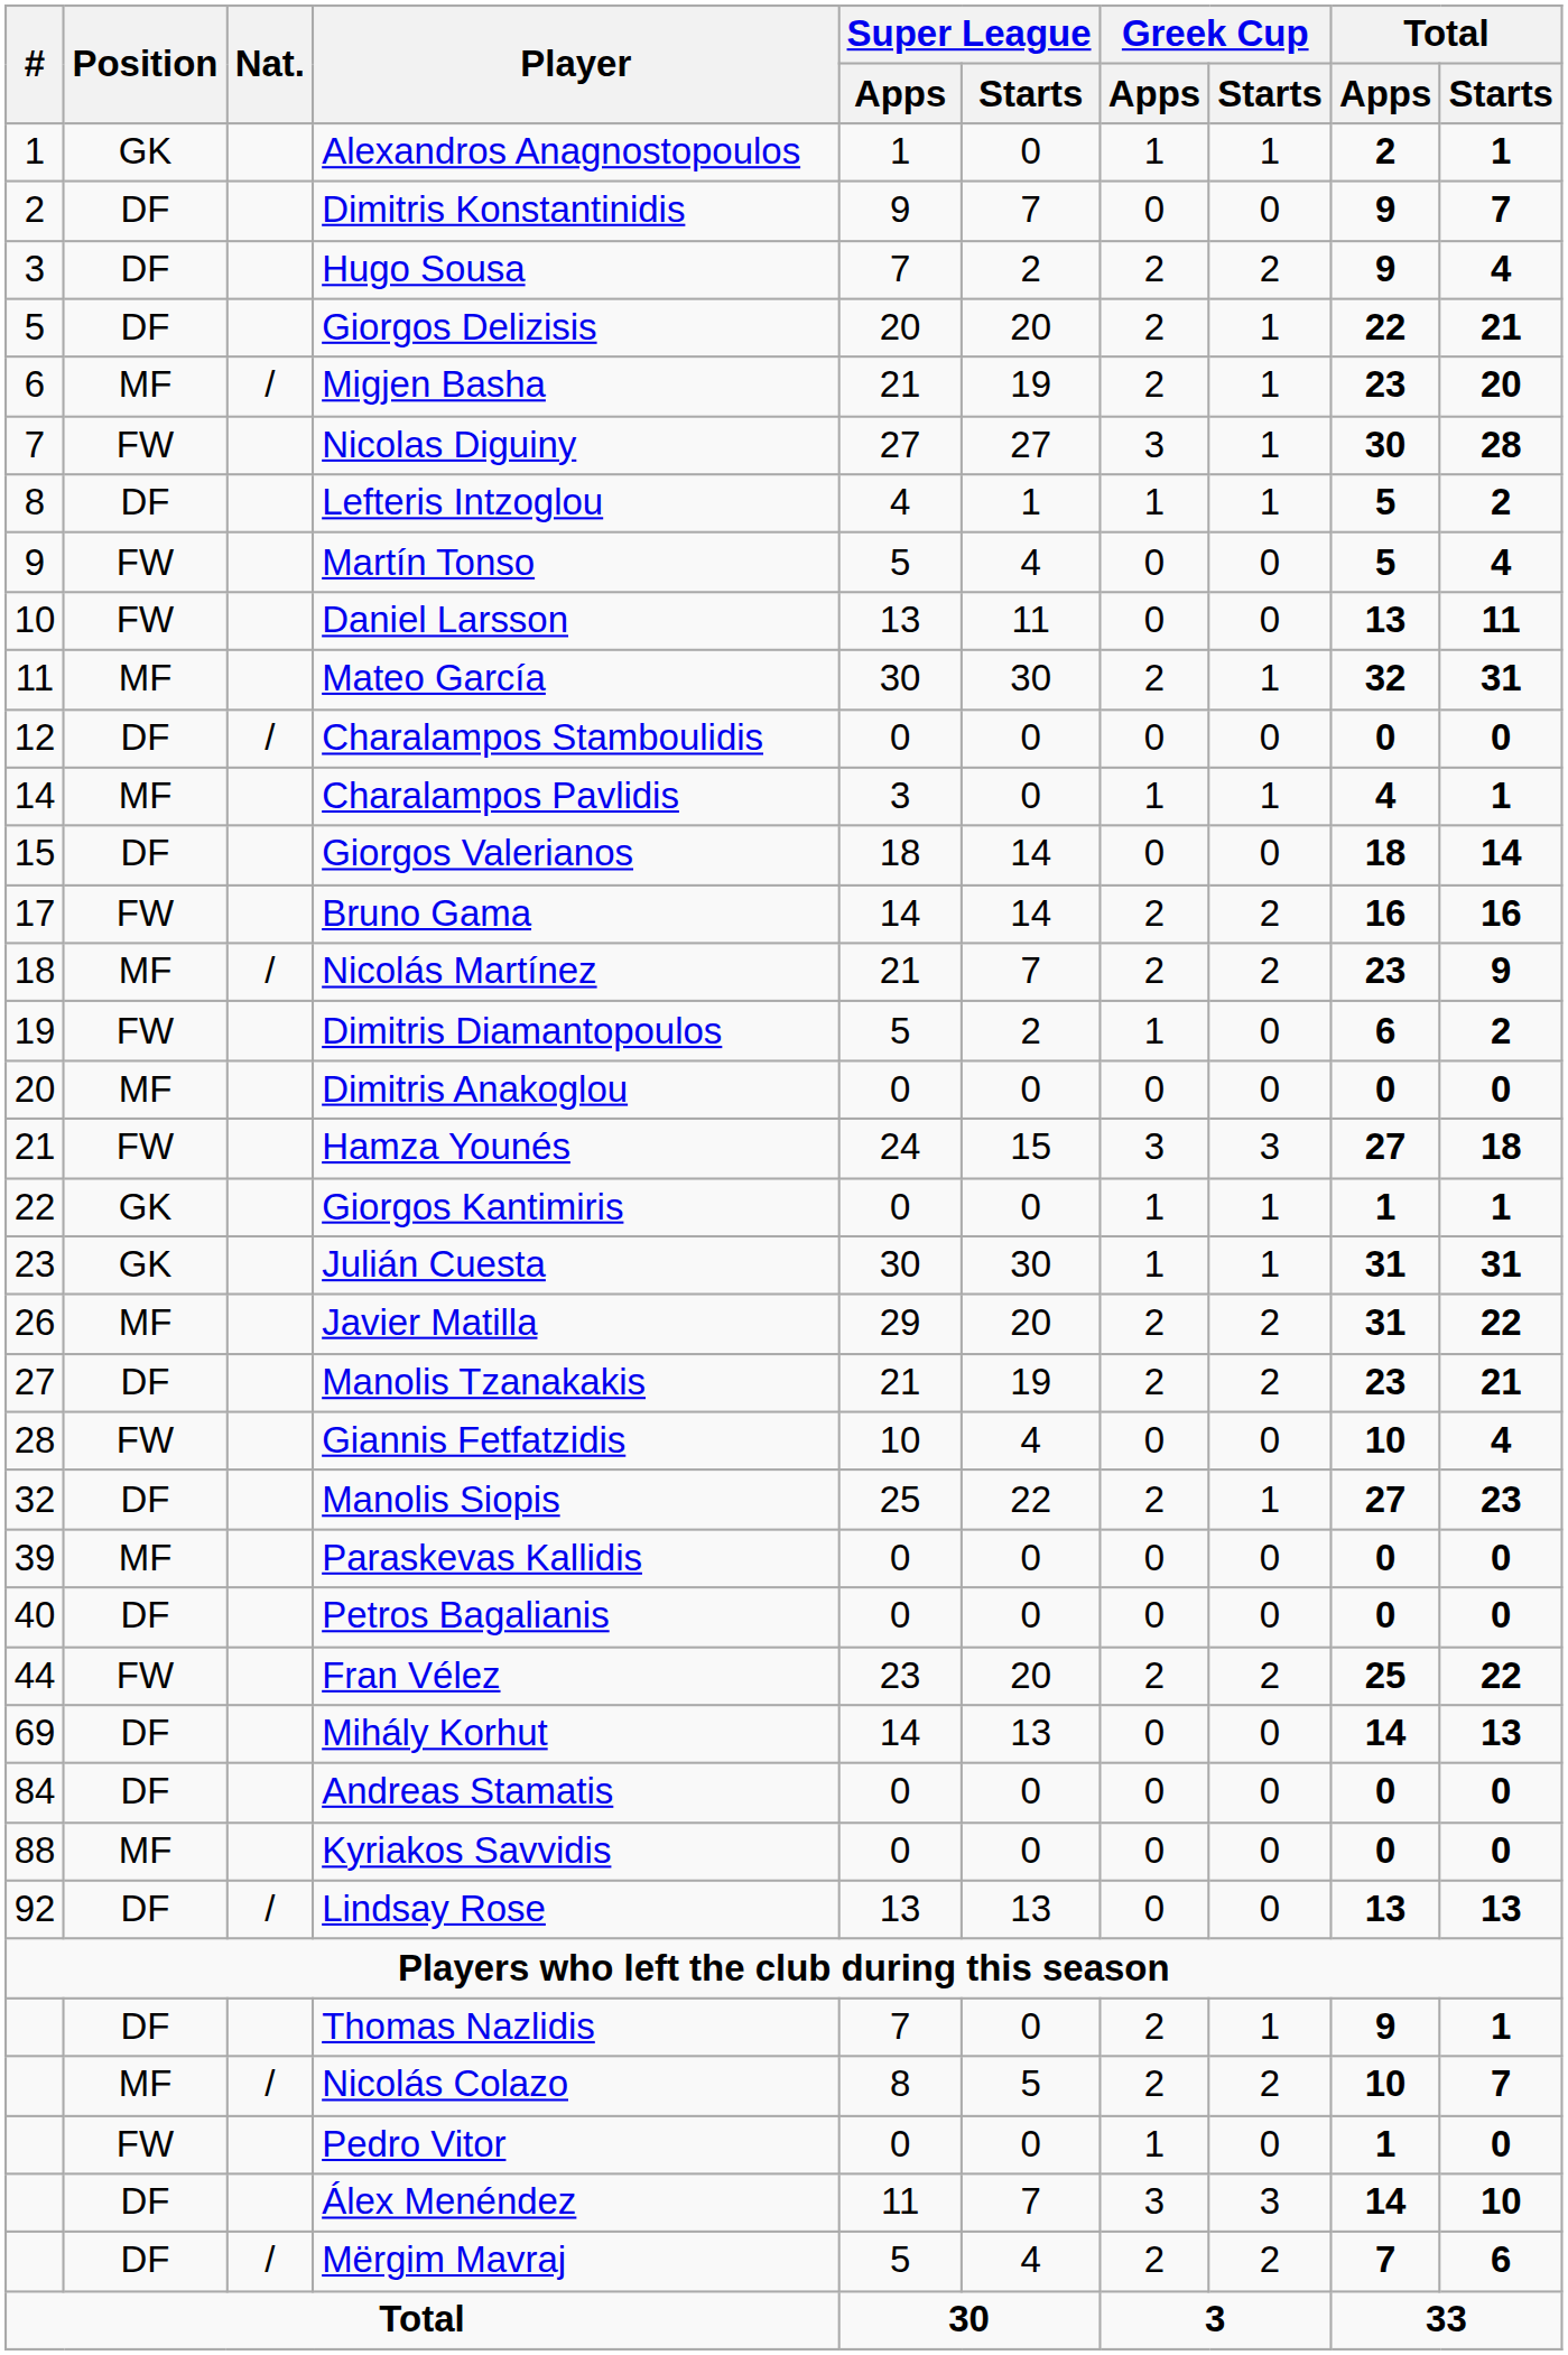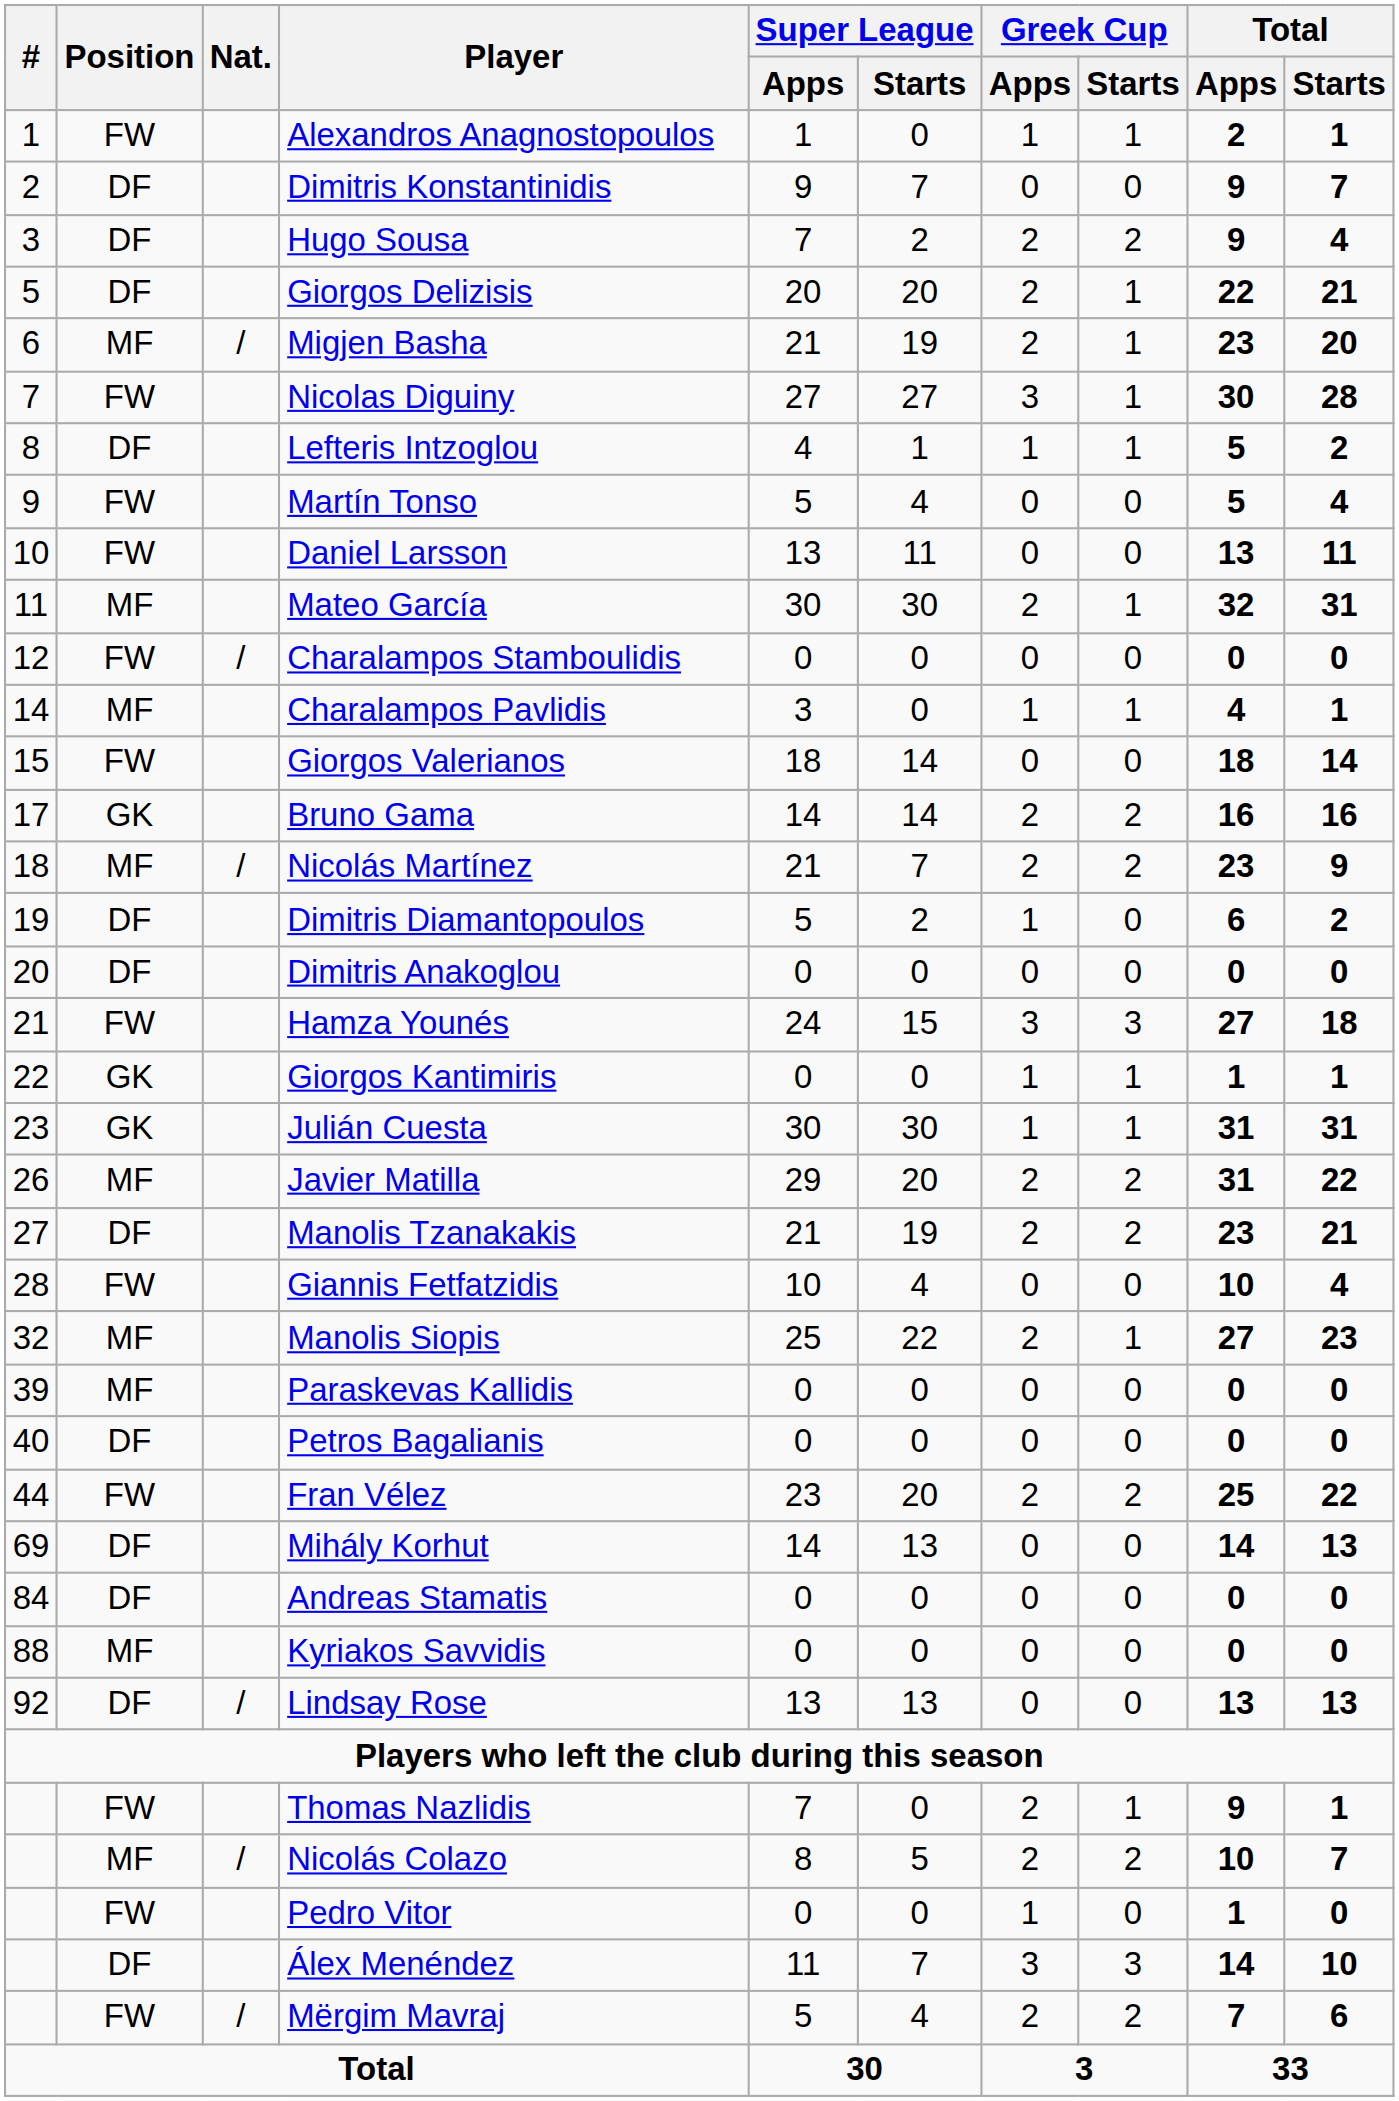Alexandros Anagnostopoulos | Position: GK -> FW
Charalampos Stamboulidis | Position: DF -> FW
Giorgos Valerianos | Position: DF -> FW
Bruno Gama | Position: FW -> GK
Dimitris Diamantopoulos | Position: FW -> DF
Dimitris Anakoglou | Position: MF -> DF
Manolis Siopis | Position: DF -> MF
Thomas Nazlidis | Position: DF -> FW
Mërgim Mavraj | Position: DF -> FW
